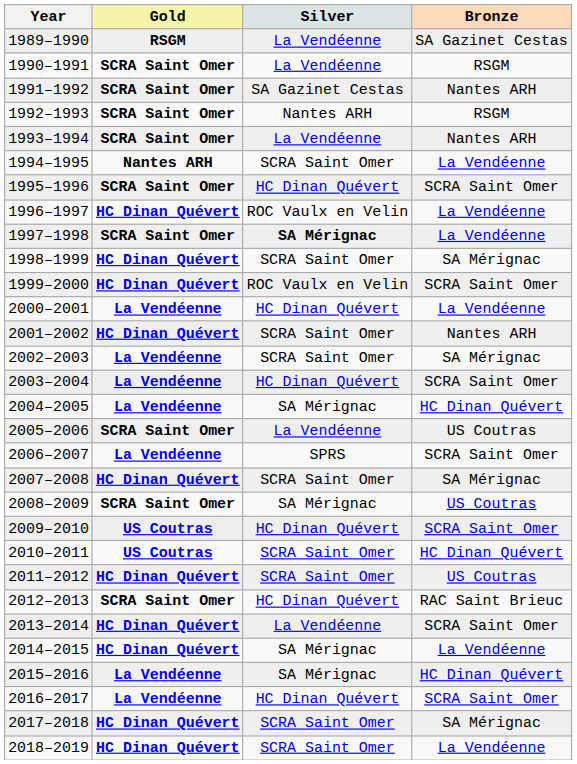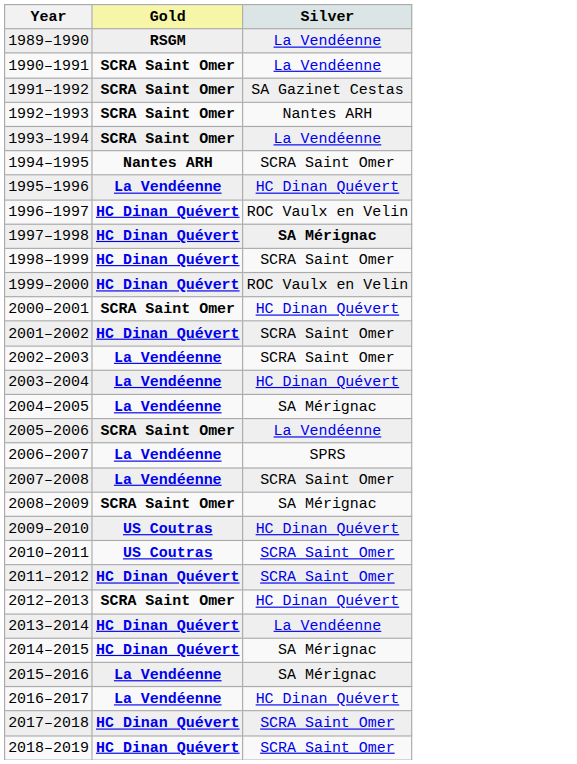- column: Bronze | SA Gazinet Cestas | RSGM | Nantes ARH | RSGM | Nantes ARH | La Vendéenne | SCRA Saint Omer | La Vendéenne | La Vendéenne | SA Mérignac | SCRA Saint Omer | La Vendéenne | Nantes ARH | SA Mérignac | SCRA Saint Omer | HC Dinan Quévert | US Coutras | SCRA Saint Omer | SA Mérignac | US Coutras | SCRA Saint Omer | HC Dinan Quévert | US Coutras | RAC Saint Brieuc | SCRA Saint Omer | La Vendéenne | HC Dinan Quévert | SCRA Saint Omer | SA Mérignac | La Vendéenne
1995–1996 | Gold: SCRA Saint Omer -> La Vendéenne
1997–1998 | Gold: SCRA Saint Omer -> HC Dinan Quévert
2000–2001 | Gold: La Vendéenne -> SCRA Saint Omer
2007–2008 | Gold: HC Dinan Quévert -> La Vendéenne
